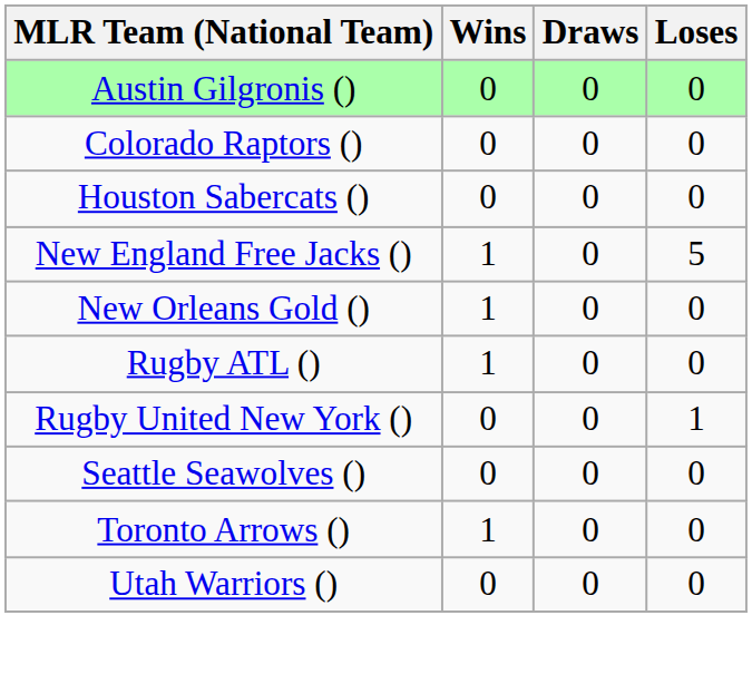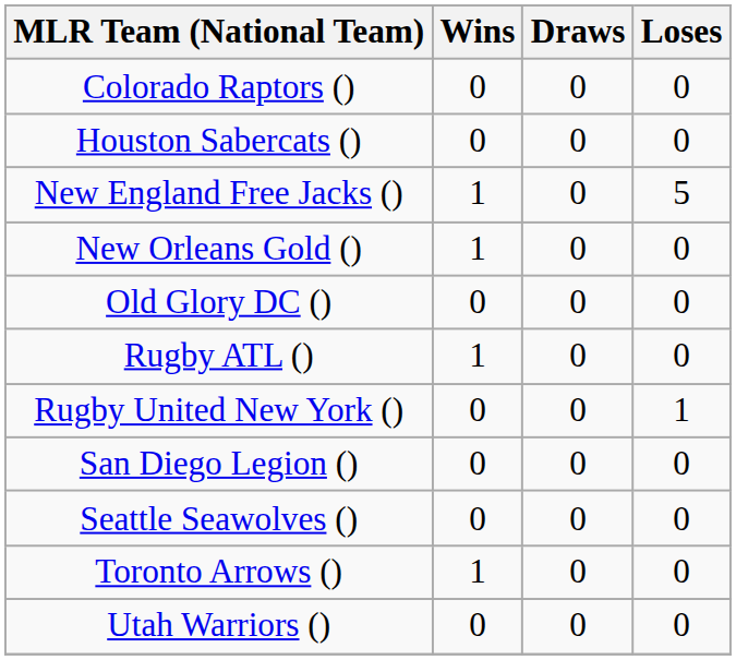- row: Austin Gilgronis () | 0 | 0 | 0
+ row: Old Glory DC () | 0 | 0 | 0
+ row: San Diego Legion () | 0 | 0 | 0
